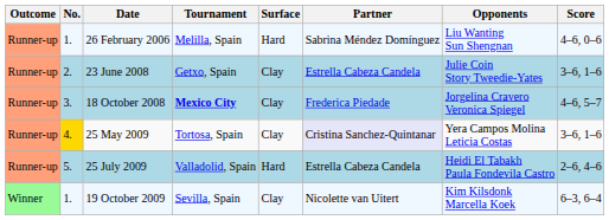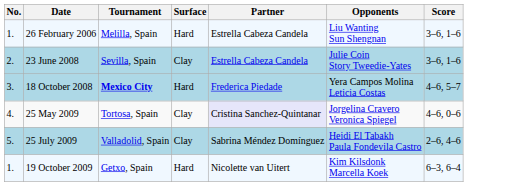- column: Outcome | Runner-up | Runner-up | Runner-up | Runner-up | Runner-up | Winner
26 February 2006 | Partner: Sabrina Méndez Domínguez -> Estrella Cabeza Candela
26 February 2006 | Score: 4–6, 0–6 -> 3–6, 1–6
23 June 2008 | Tournament: Getxo, Spain -> Sevilla, Spain
18 October 2008 | Surface: Clay -> Hard
18 October 2008 | Opponents: Jorgelina Cravero Veronica Spiegel -> Yera Campos Molina Leticia Costas
25 May 2009 | No.: gold background -> no background
25 May 2009 | Opponents: Yera Campos Molina Leticia Costas -> Jorgelina Cravero Veronica Spiegel
25 May 2009 | Score: 3–6, 1–6 -> 4–6, 0–6
25 July 2009 | Surface: Hard -> Clay
25 July 2009 | Partner: Estrella Cabeza Candela -> Sabrina Méndez Domínguez
19 October 2009 | Tournament: Sevilla, Spain -> Getxo, Spain
19 October 2009 | Surface: Clay -> Hard
